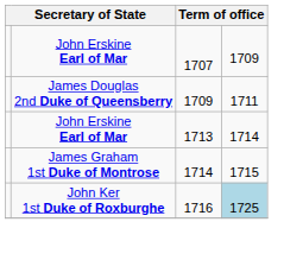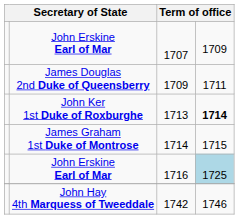1713 | column 2: John Erskine Earl of Mar -> John Ker 1st Duke of Roxburghe
1713 | column 4: normal -> bold
1716 | column 2: John Ker 1st Duke of Roxburghe -> John Erskine Earl of Mar
+ row: John Hay 4th Marquess of Tweeddale | 1742 | 1746
